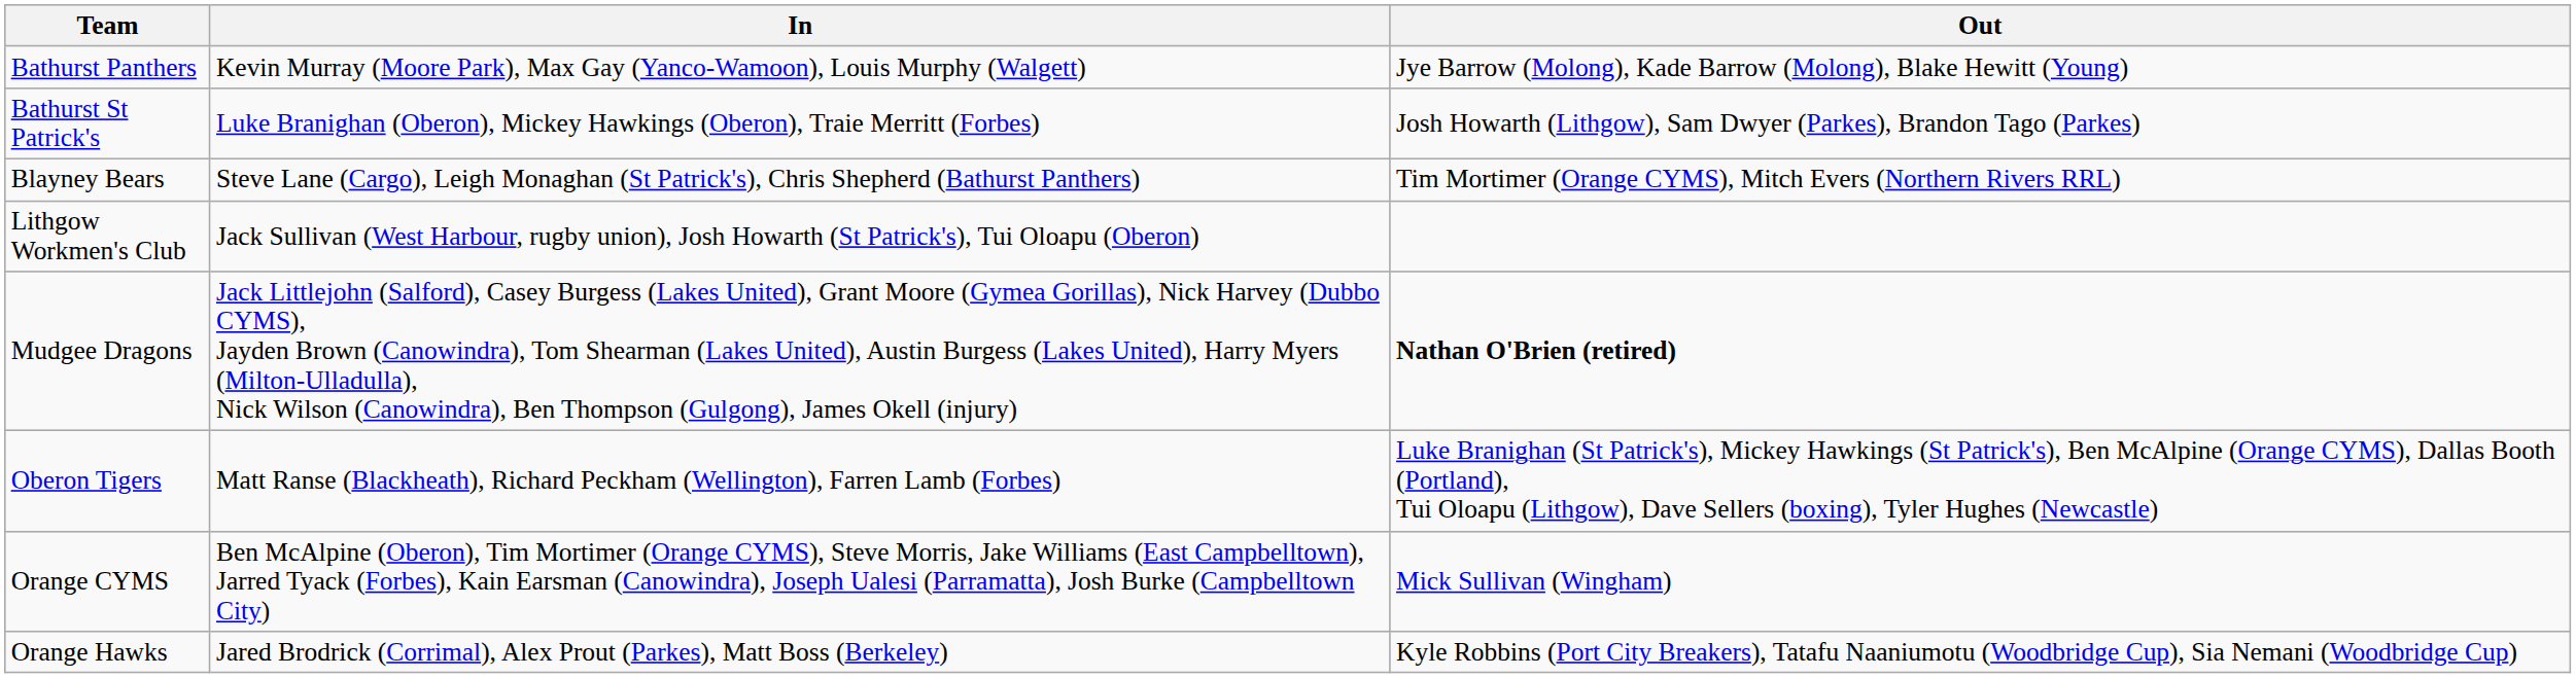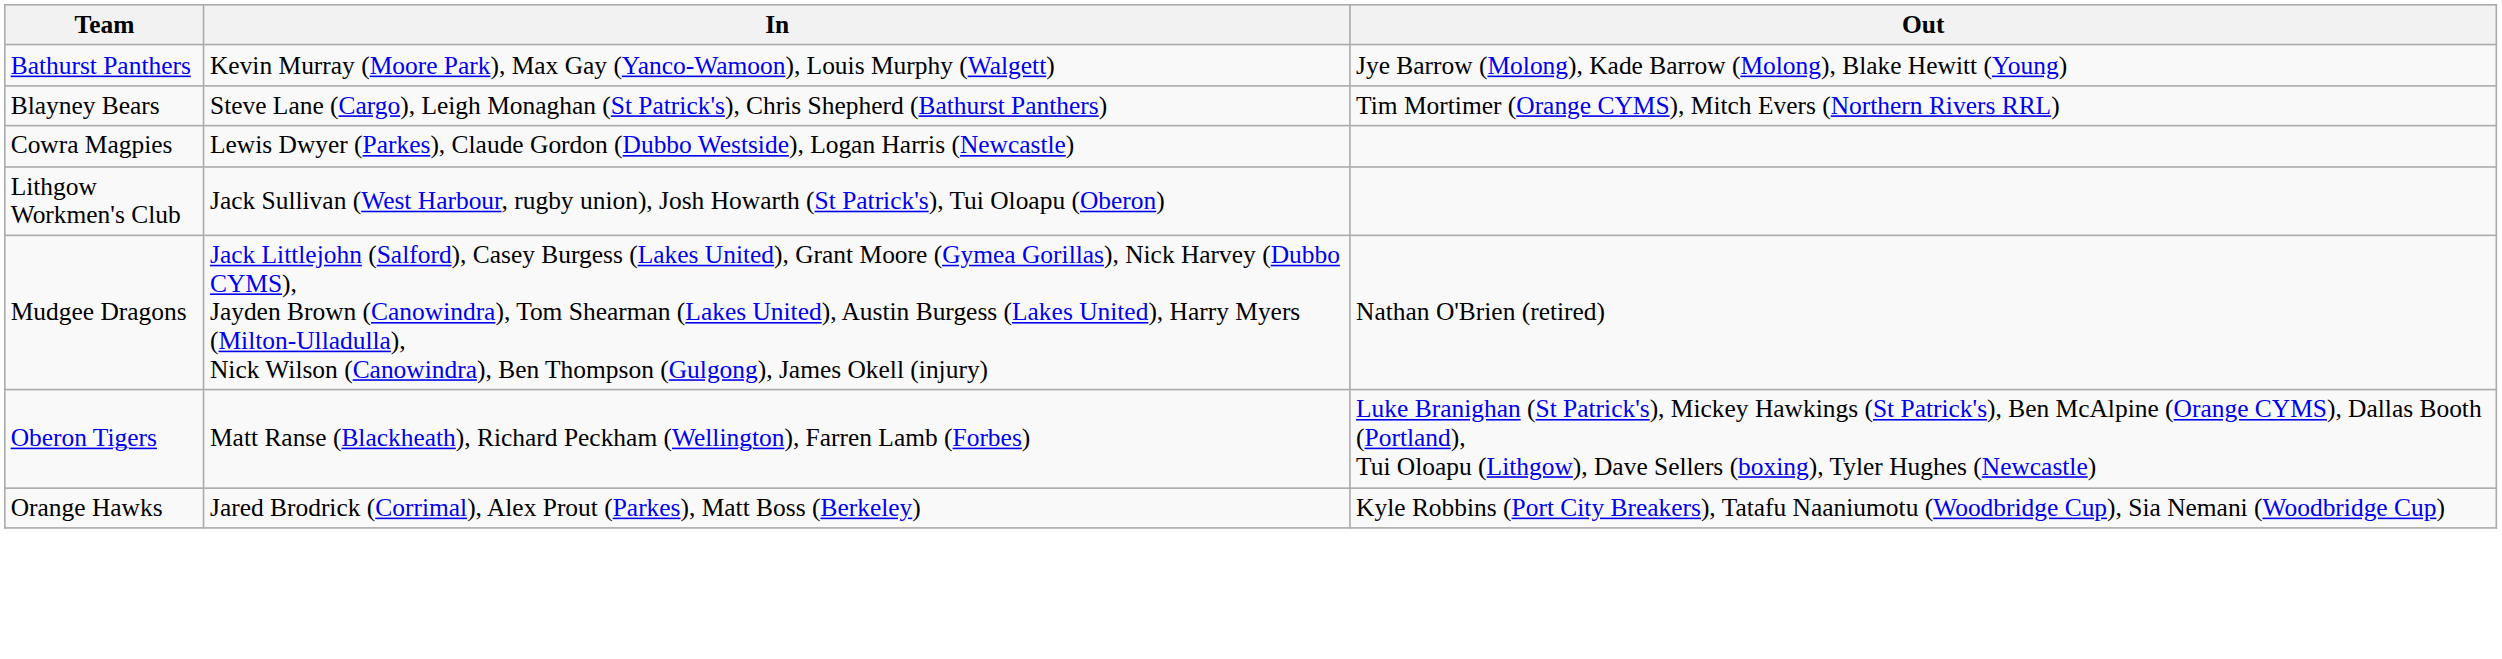- row: Bathurst St Patrick's | Luke Branighan (Oberon), Mickey Hawkings (Oberon), Traie Merritt (Forbes) | Josh Howarth (Lithgow), Sam Dwyer (Parkes), Brandon Tago (Parkes)
+ row: Cowra Magpies | Lewis Dwyer (Parkes), Claude Gordon (Dubbo Westside), Logan Harris (Newcastle)
Mudgee Dragons | Out: bold -> normal
- row: Orange CYMS | Ben McAlpine (Oberon), Tim Mortimer (Orange CYMS), Steve Morris, Jake Williams (East Campbelltown), Jarred Tyack (Forbes), Kain Earsman (Canowindra), Joseph Ualesi (Parramatta), Josh Burke (Campbelltown City) | Mick Sullivan (Wingham)
